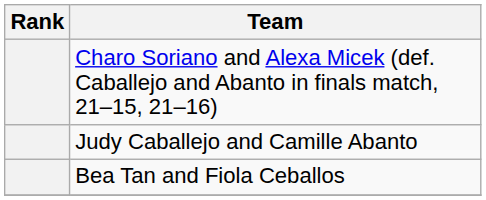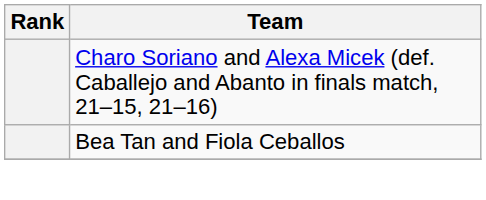- row: Judy Caballejo and Camille Abanto
